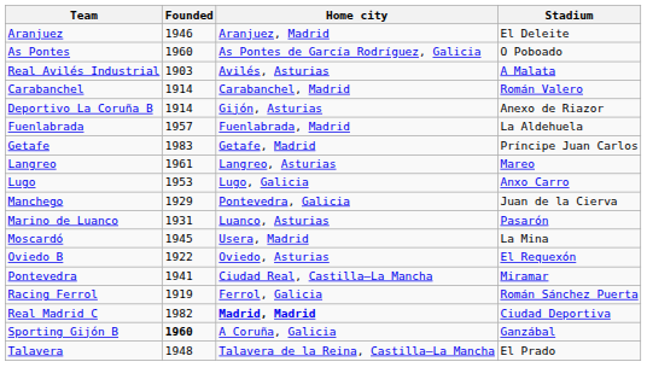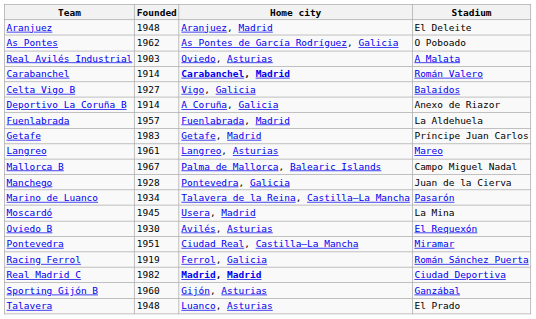Aranjuez | Founded: 1946 -> 1948
As Pontes | Founded: 1960 -> 1962
Real Avilés Industrial | Home city: Avilés, Asturias -> Oviedo, Asturias
Carabanchel | Home city: normal -> bold
+ row: Celta Vigo B | 1927 | Vigo, Galicia | Balaídos
Deportivo La Coruña B | Home city: Gijón, Asturias -> A Coruña, Galicia
- row: Lugo | 1953 | Lugo, Galicia | Anxo Carro
+ row: Mallorca B | 1967 | Palma de Mallorca, Balearic Islands | Campo Miguel Nadal
Manchego | Founded: 1929 -> 1928
Marino de Luanco | Founded: 1931 -> 1934
Marino de Luanco | Home city: Luanco, Asturias -> Talavera de la Reina, Castilla–La Mancha
Oviedo B | Founded: 1922 -> 1930
Oviedo B | Home city: Oviedo, Asturias -> Avilés, Asturias
Pontevedra | Founded: 1941 -> 1951
Sporting Gijón B | Founded: bold -> normal
Sporting Gijón B | Home city: A Coruña, Galicia -> Gijón, Asturias
Talavera | Home city: Talavera de la Reina, Castilla–La Mancha -> Luanco, Asturias
